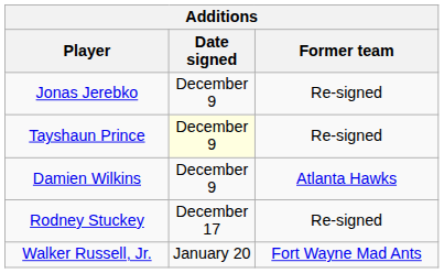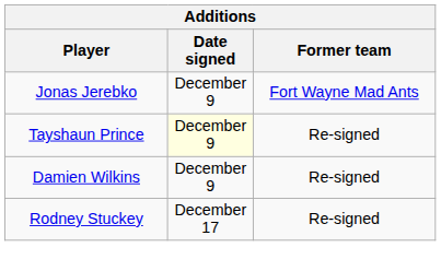Jonas Jerebko | Former team: Re-signed -> Fort Wayne Mad Ants
Damien Wilkins | Former team: Atlanta Hawks -> Re-signed
- row: Walker Russell, Jr. | January 20 | Fort Wayne Mad Ants
